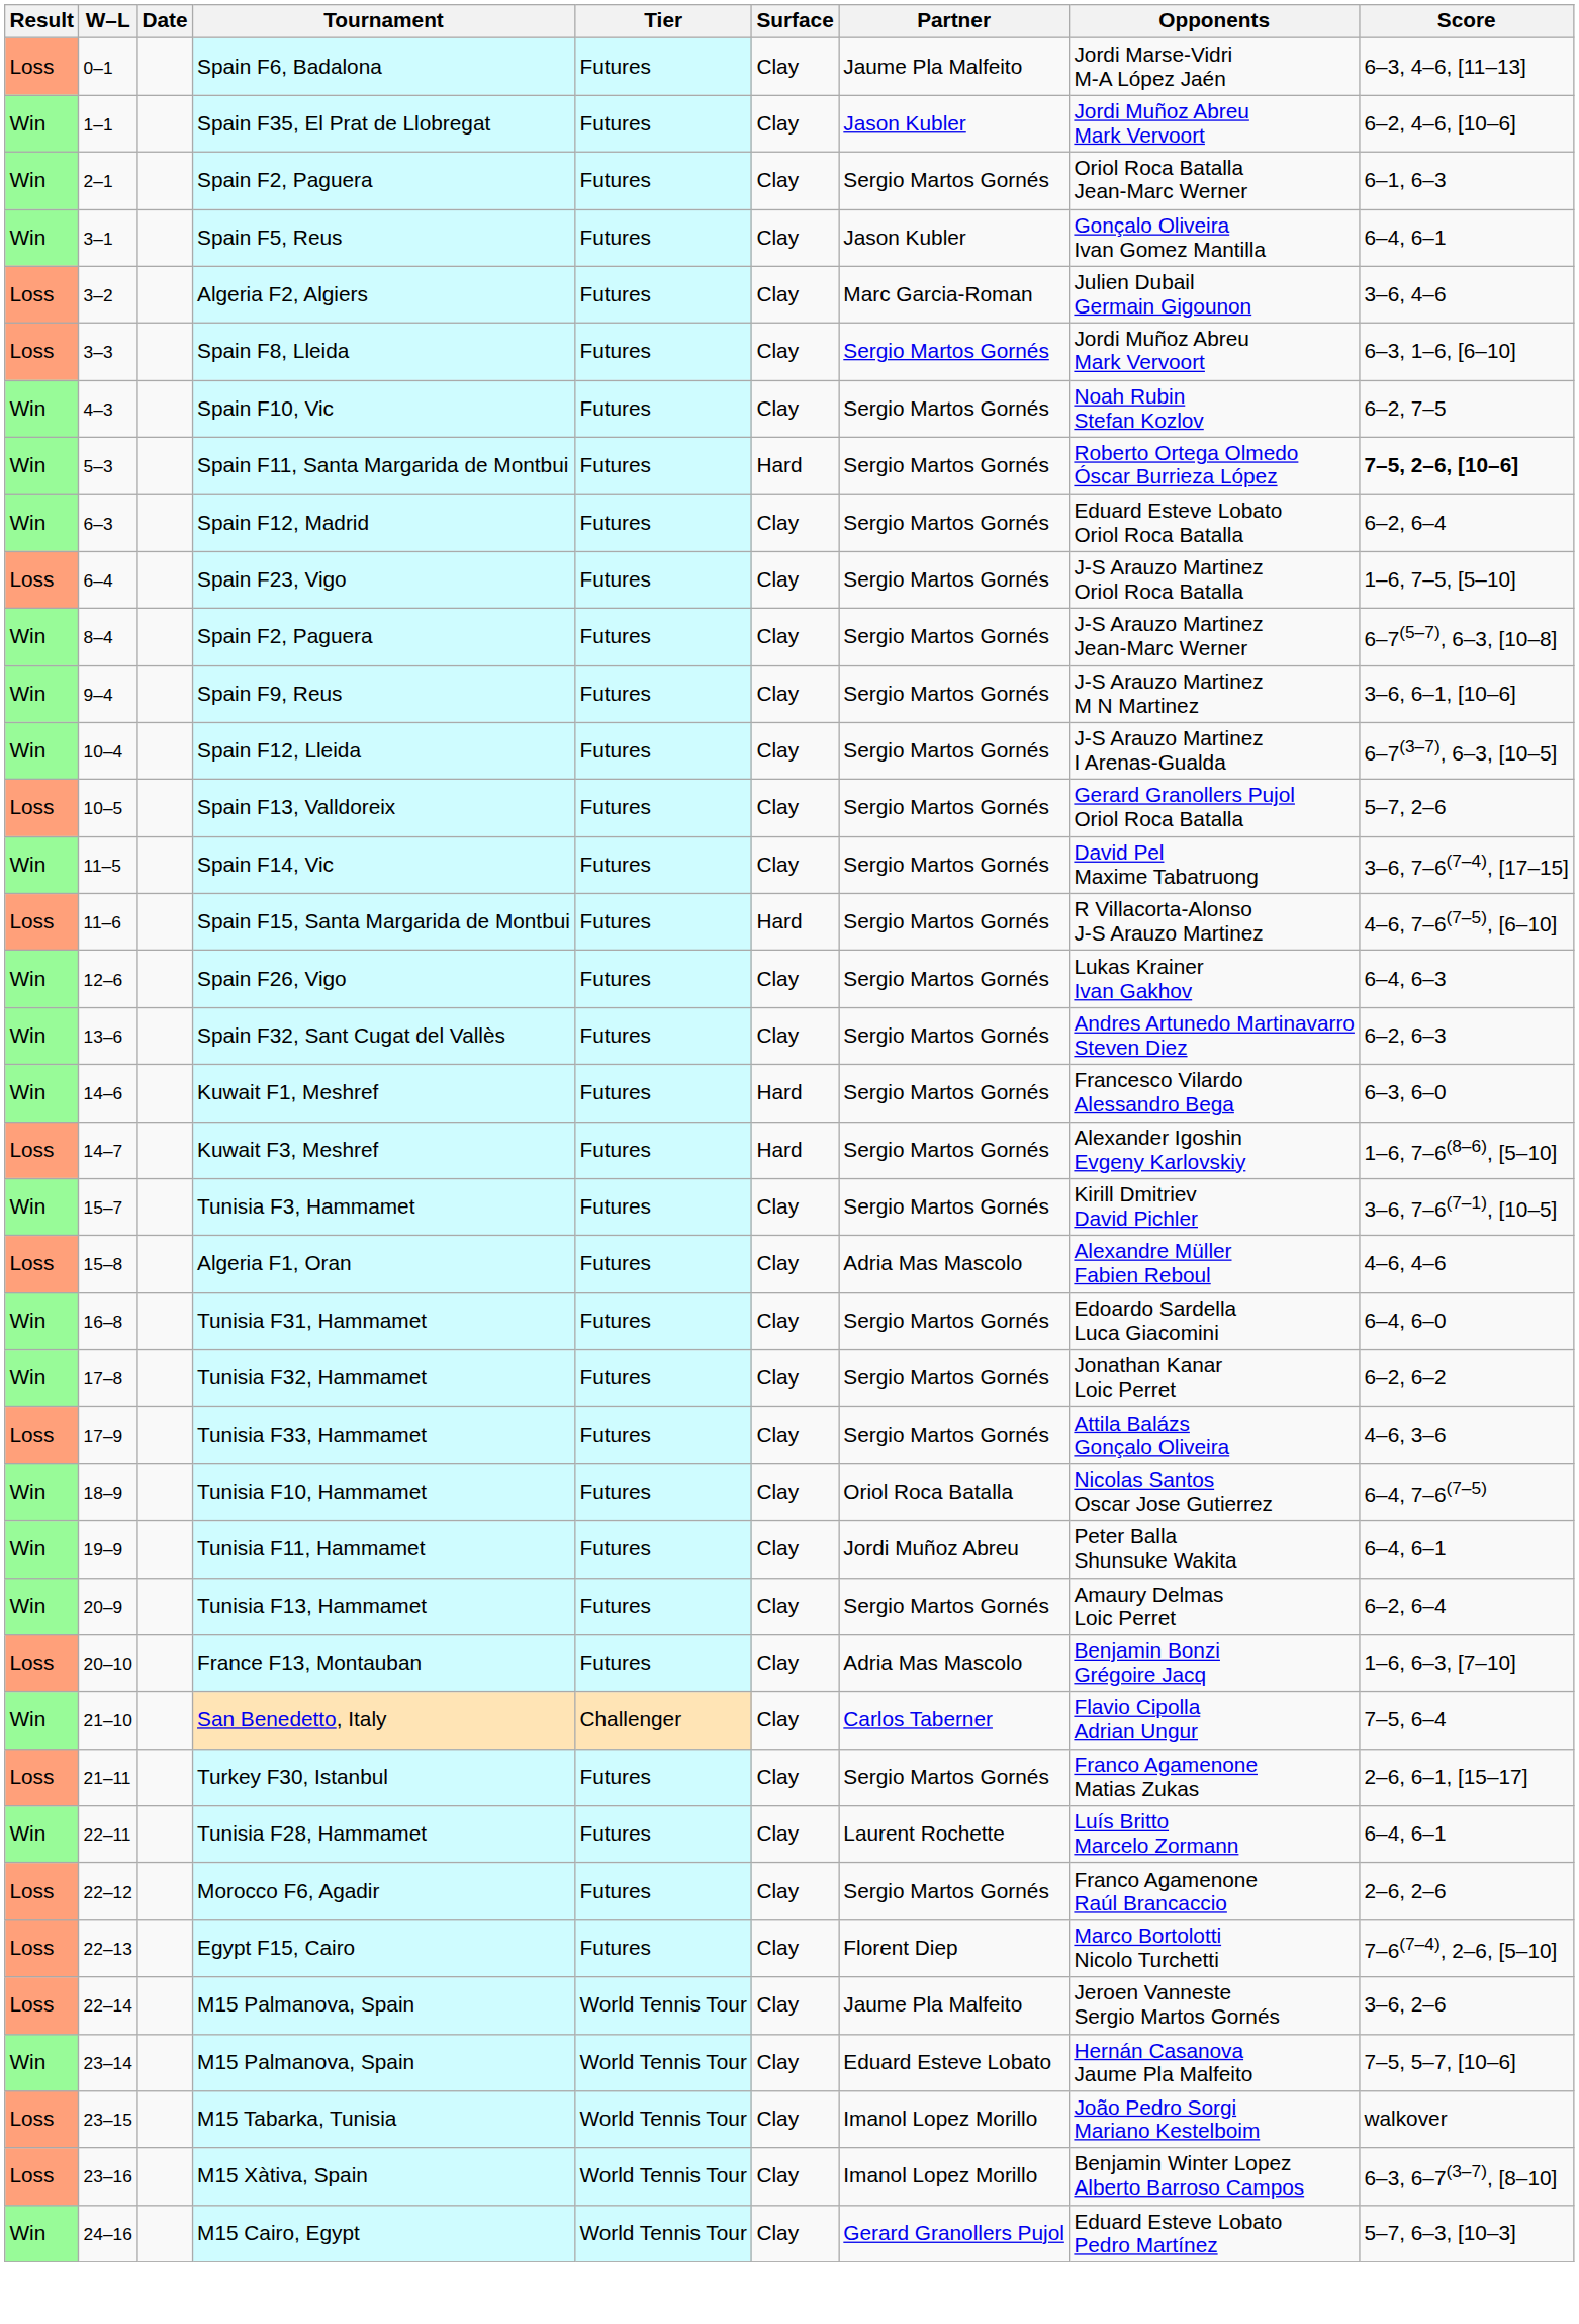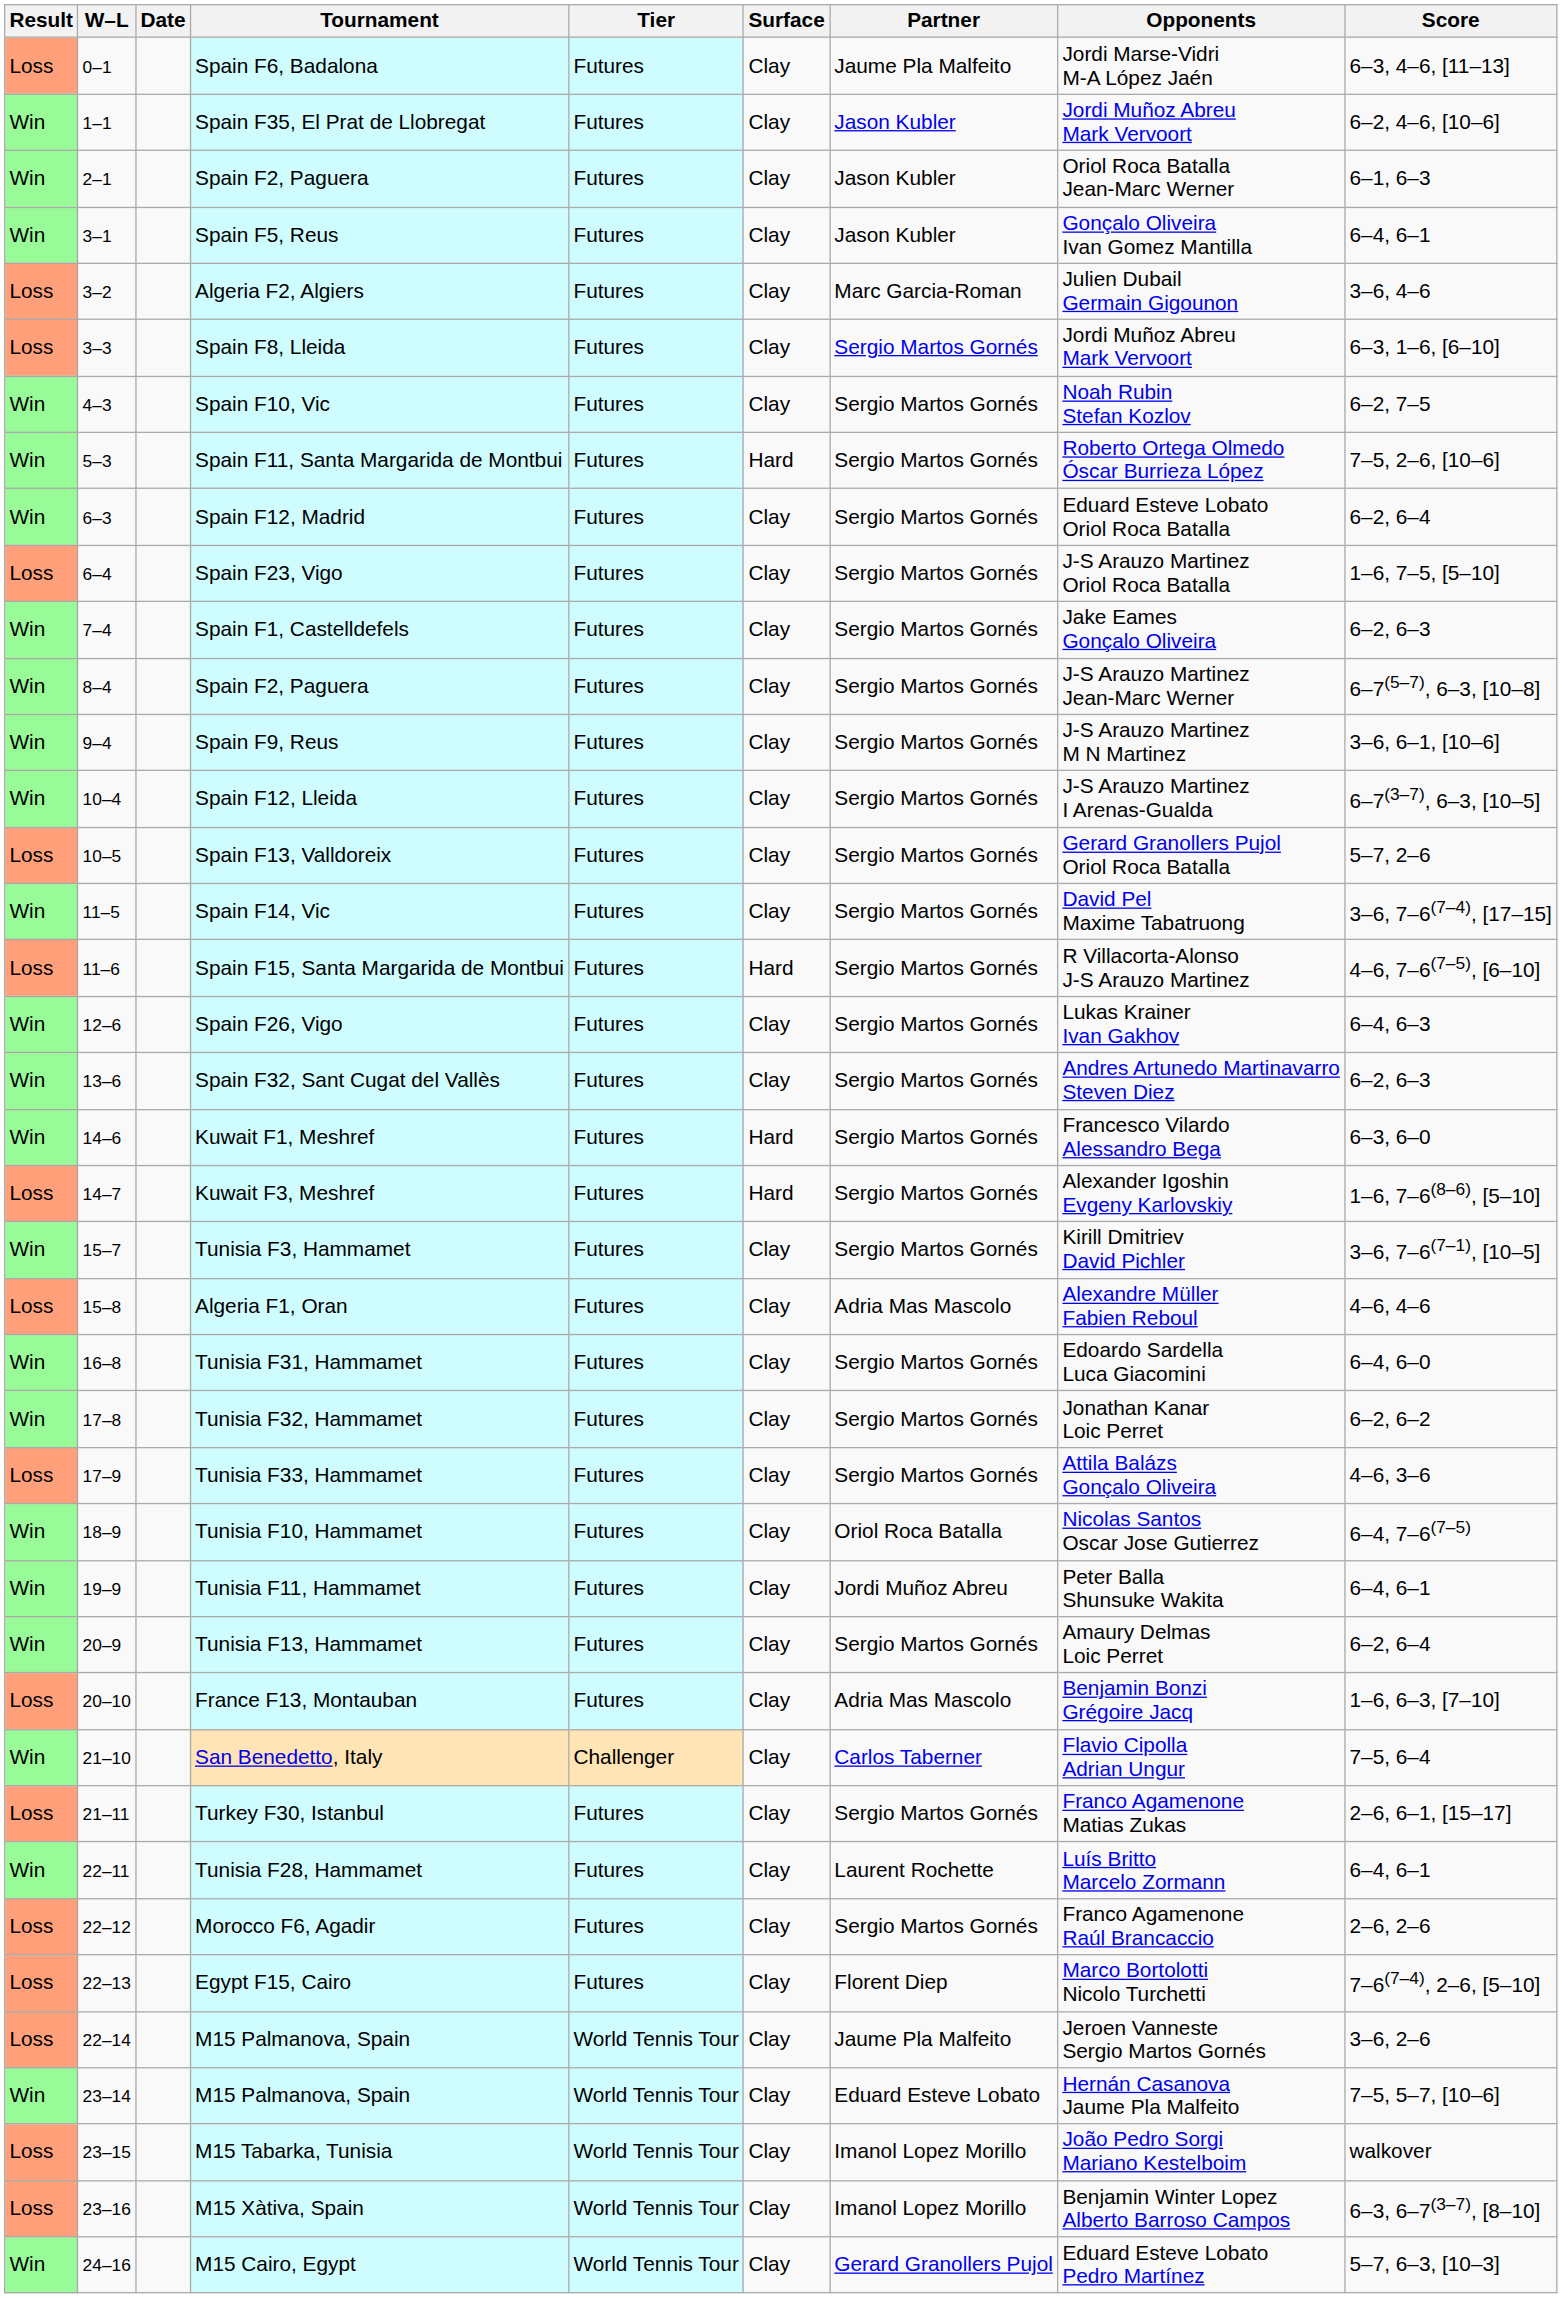2–1 / Spain F2, Paguera | Partner: Sergio Martos Gornés -> Jason Kubler
Spain F11, Santa Margarida de Montbui | Score: bold -> normal
+ row: Win | 7–4 | Spain F1, Castelldefels | Futures | Clay | Sergio Martos Gornés | Jake Eames Gonçalo Oliveira | 6–2, 6–3
